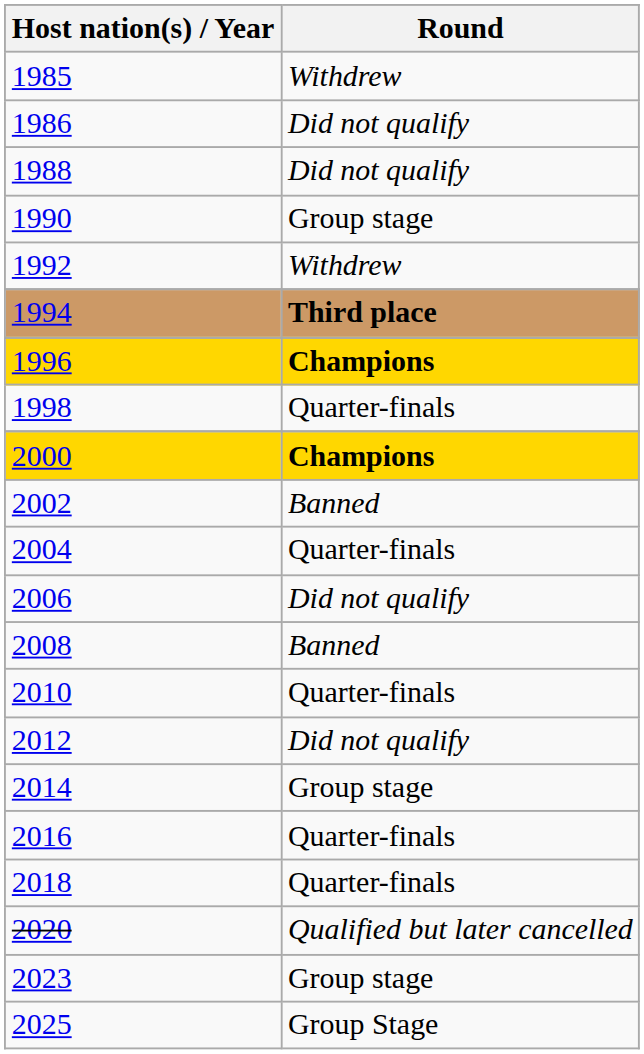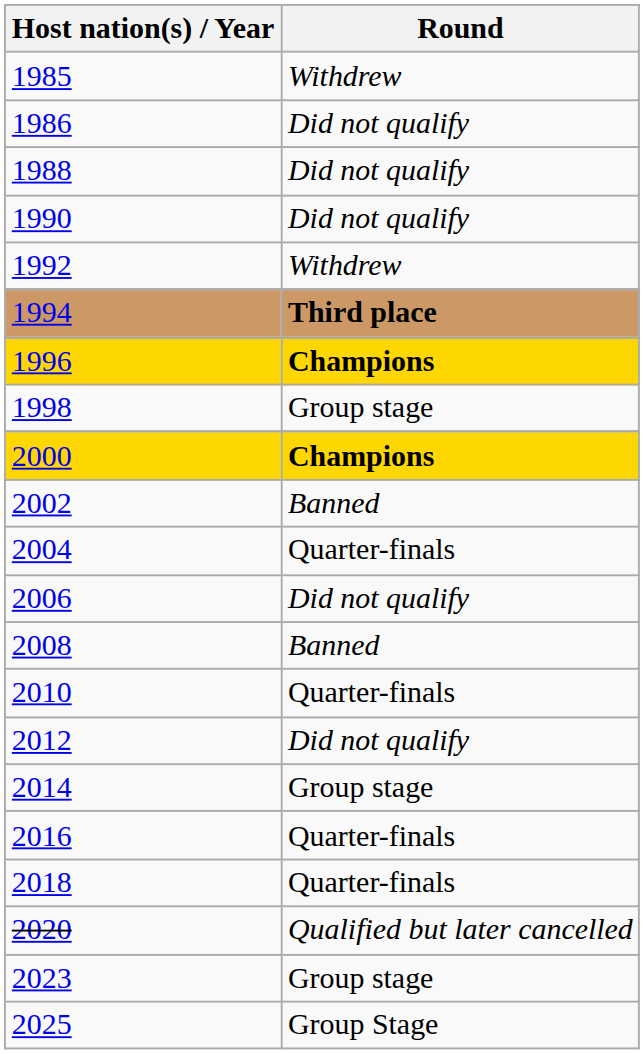1990 | Round: Group stage -> Did not qualify
1998 | Round: Quarter-finals -> Group stage
